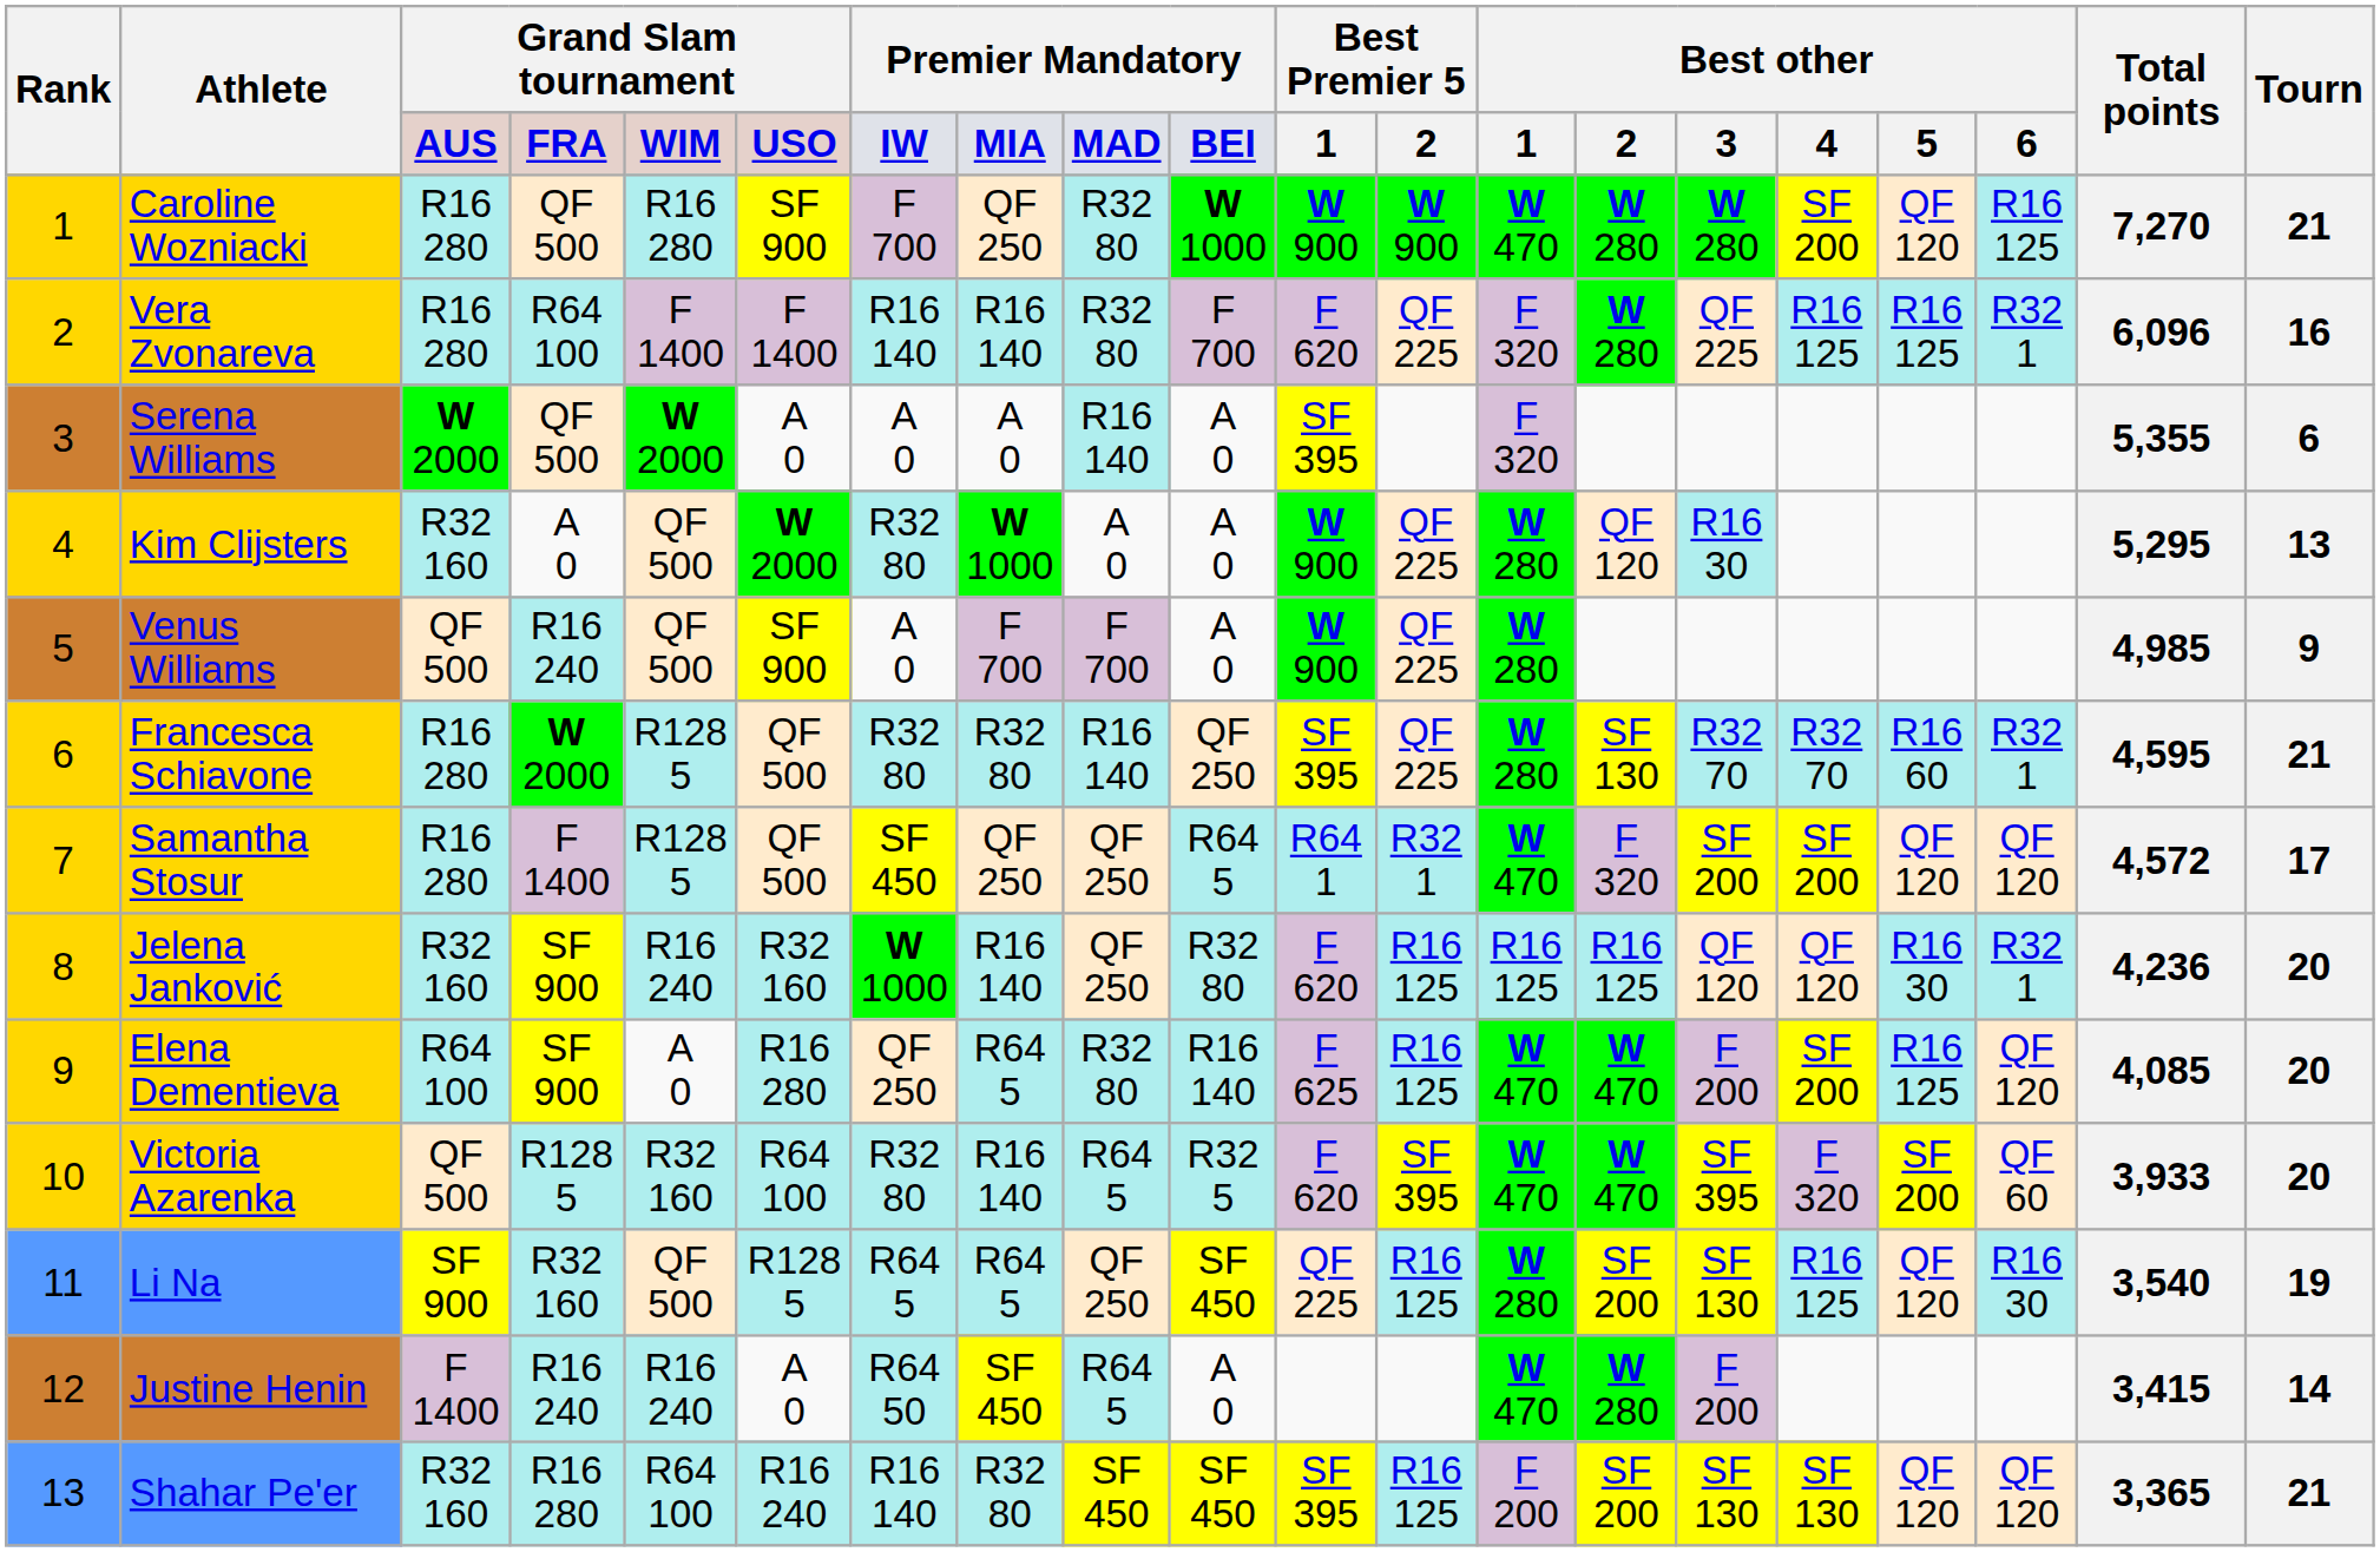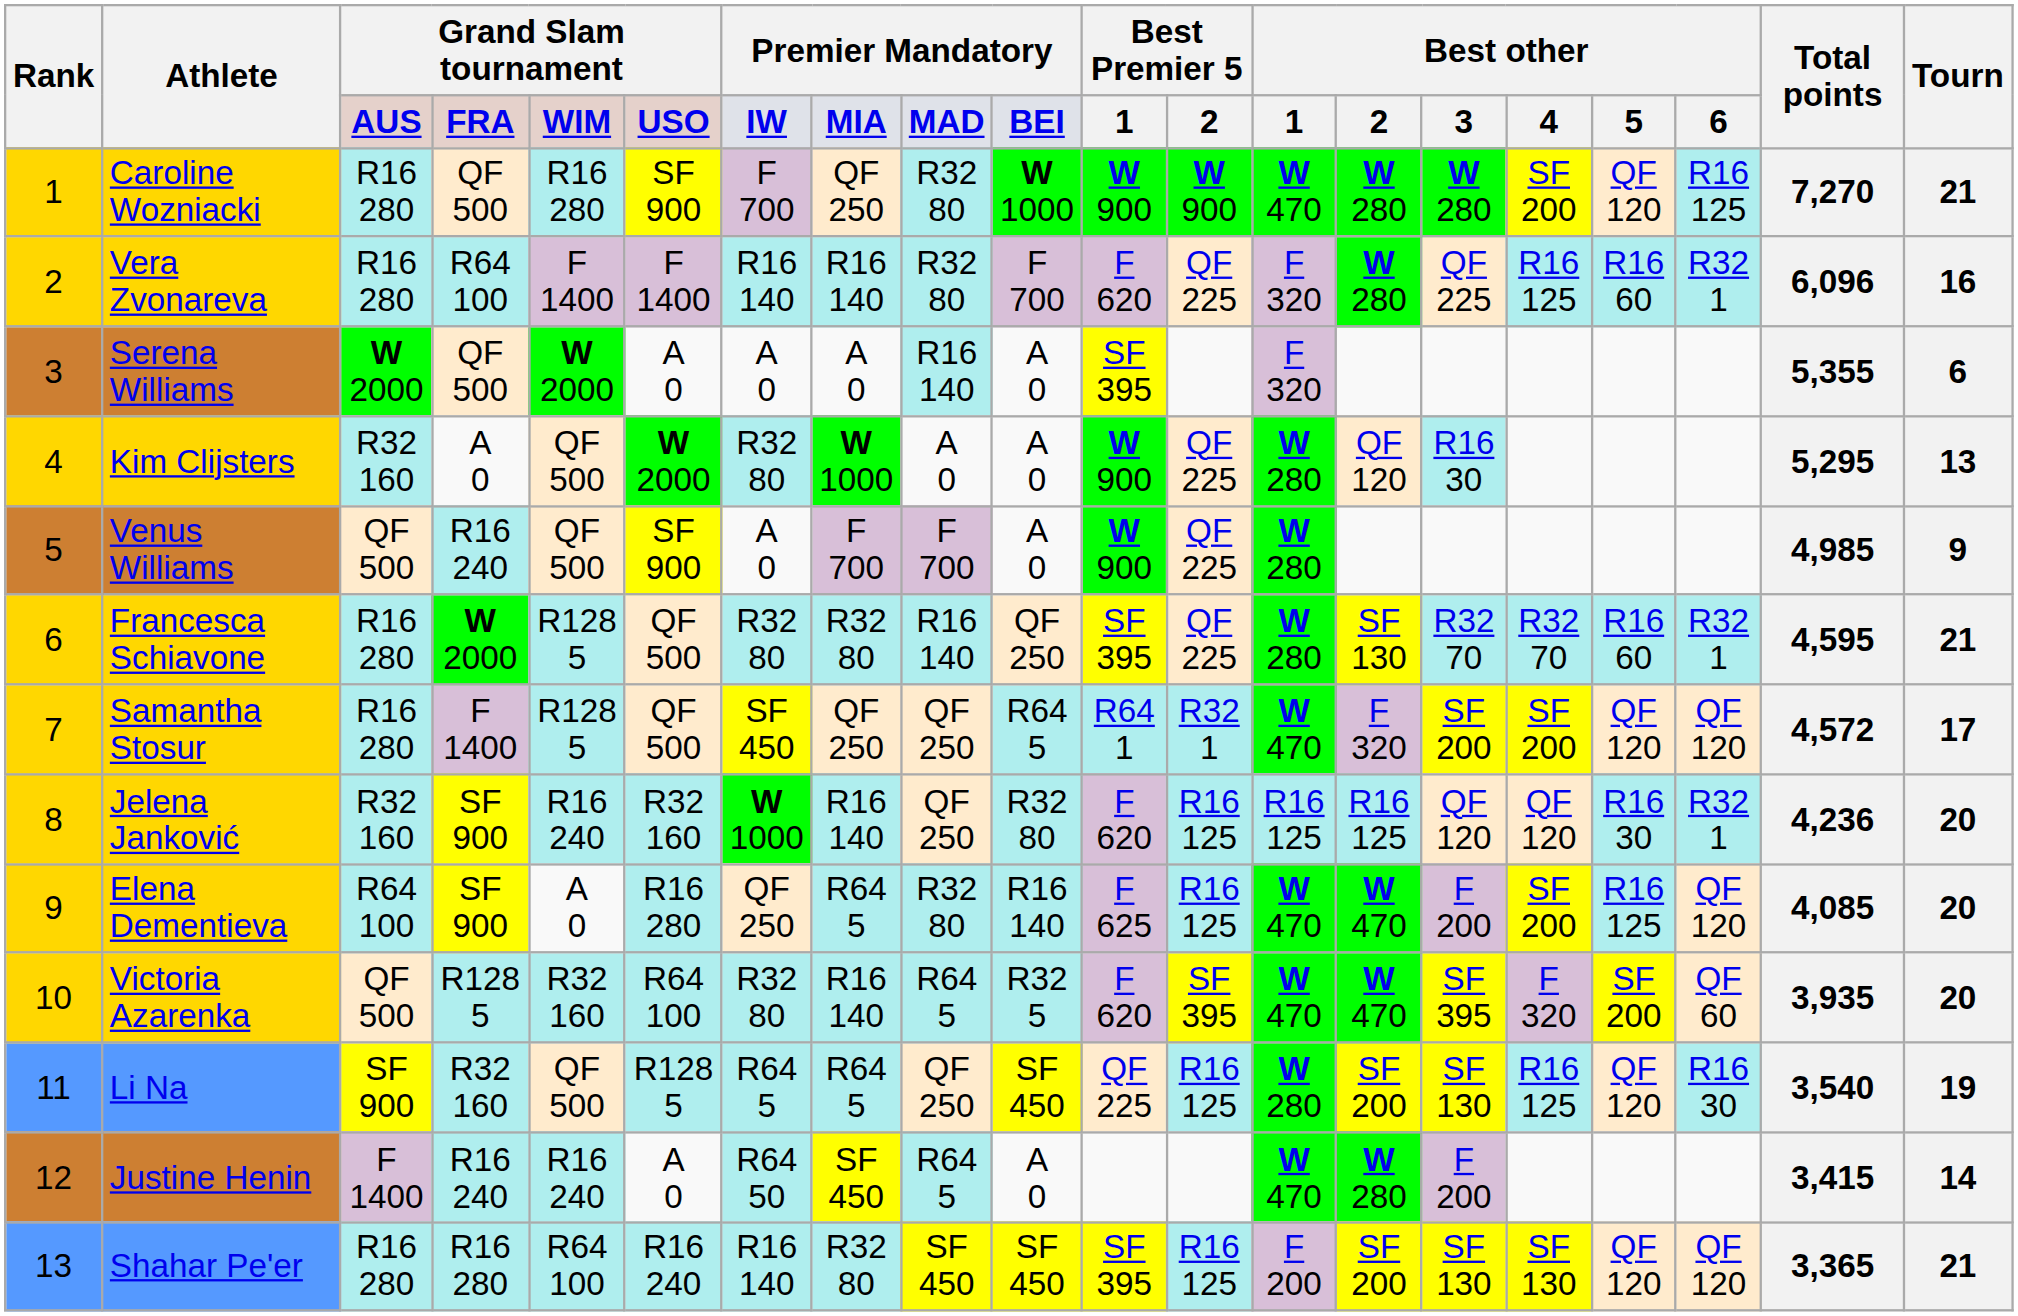Vera Zvonareva | column 17: R16 125 -> R16 60
Victoria Azarenka | Total points: 3,933 -> 3,935
Shahar Pe'er | column 3: R32 160 -> R16 280
